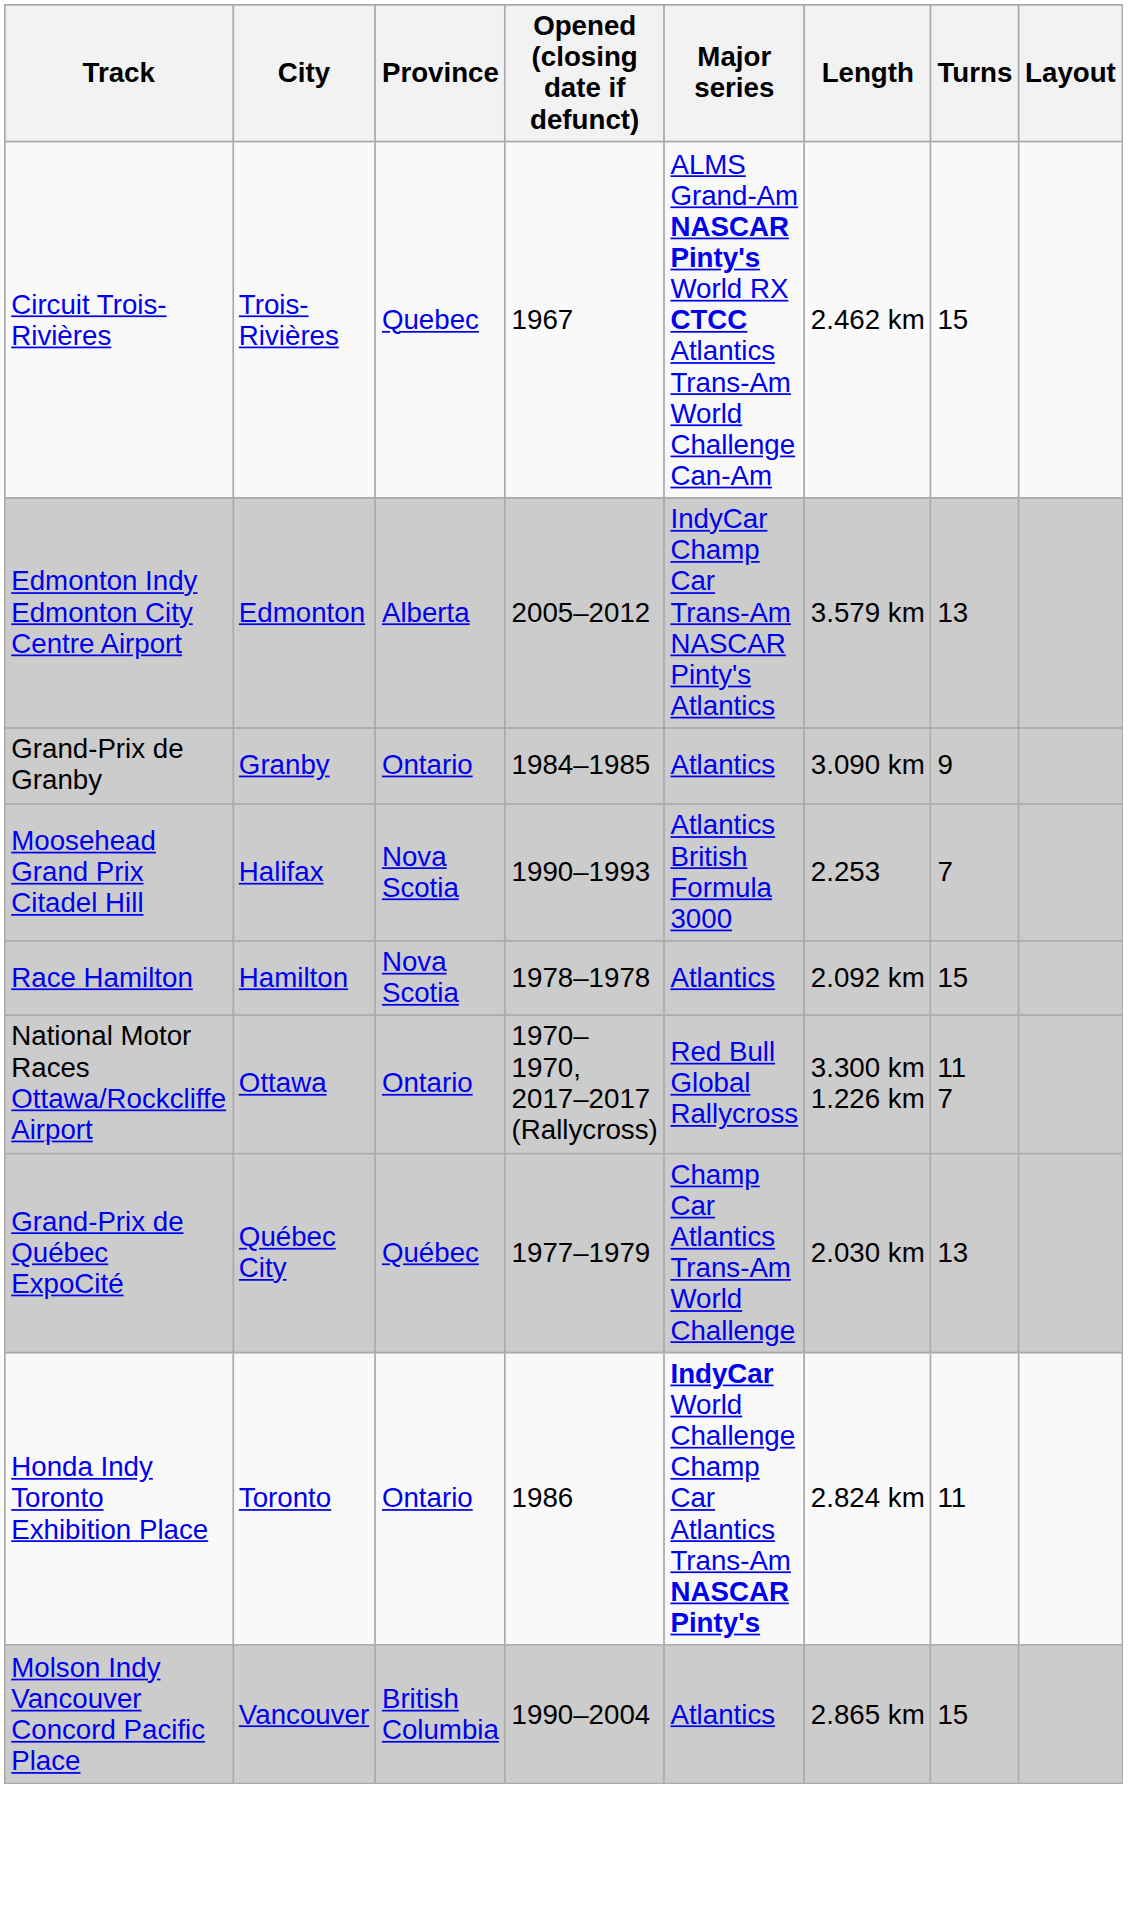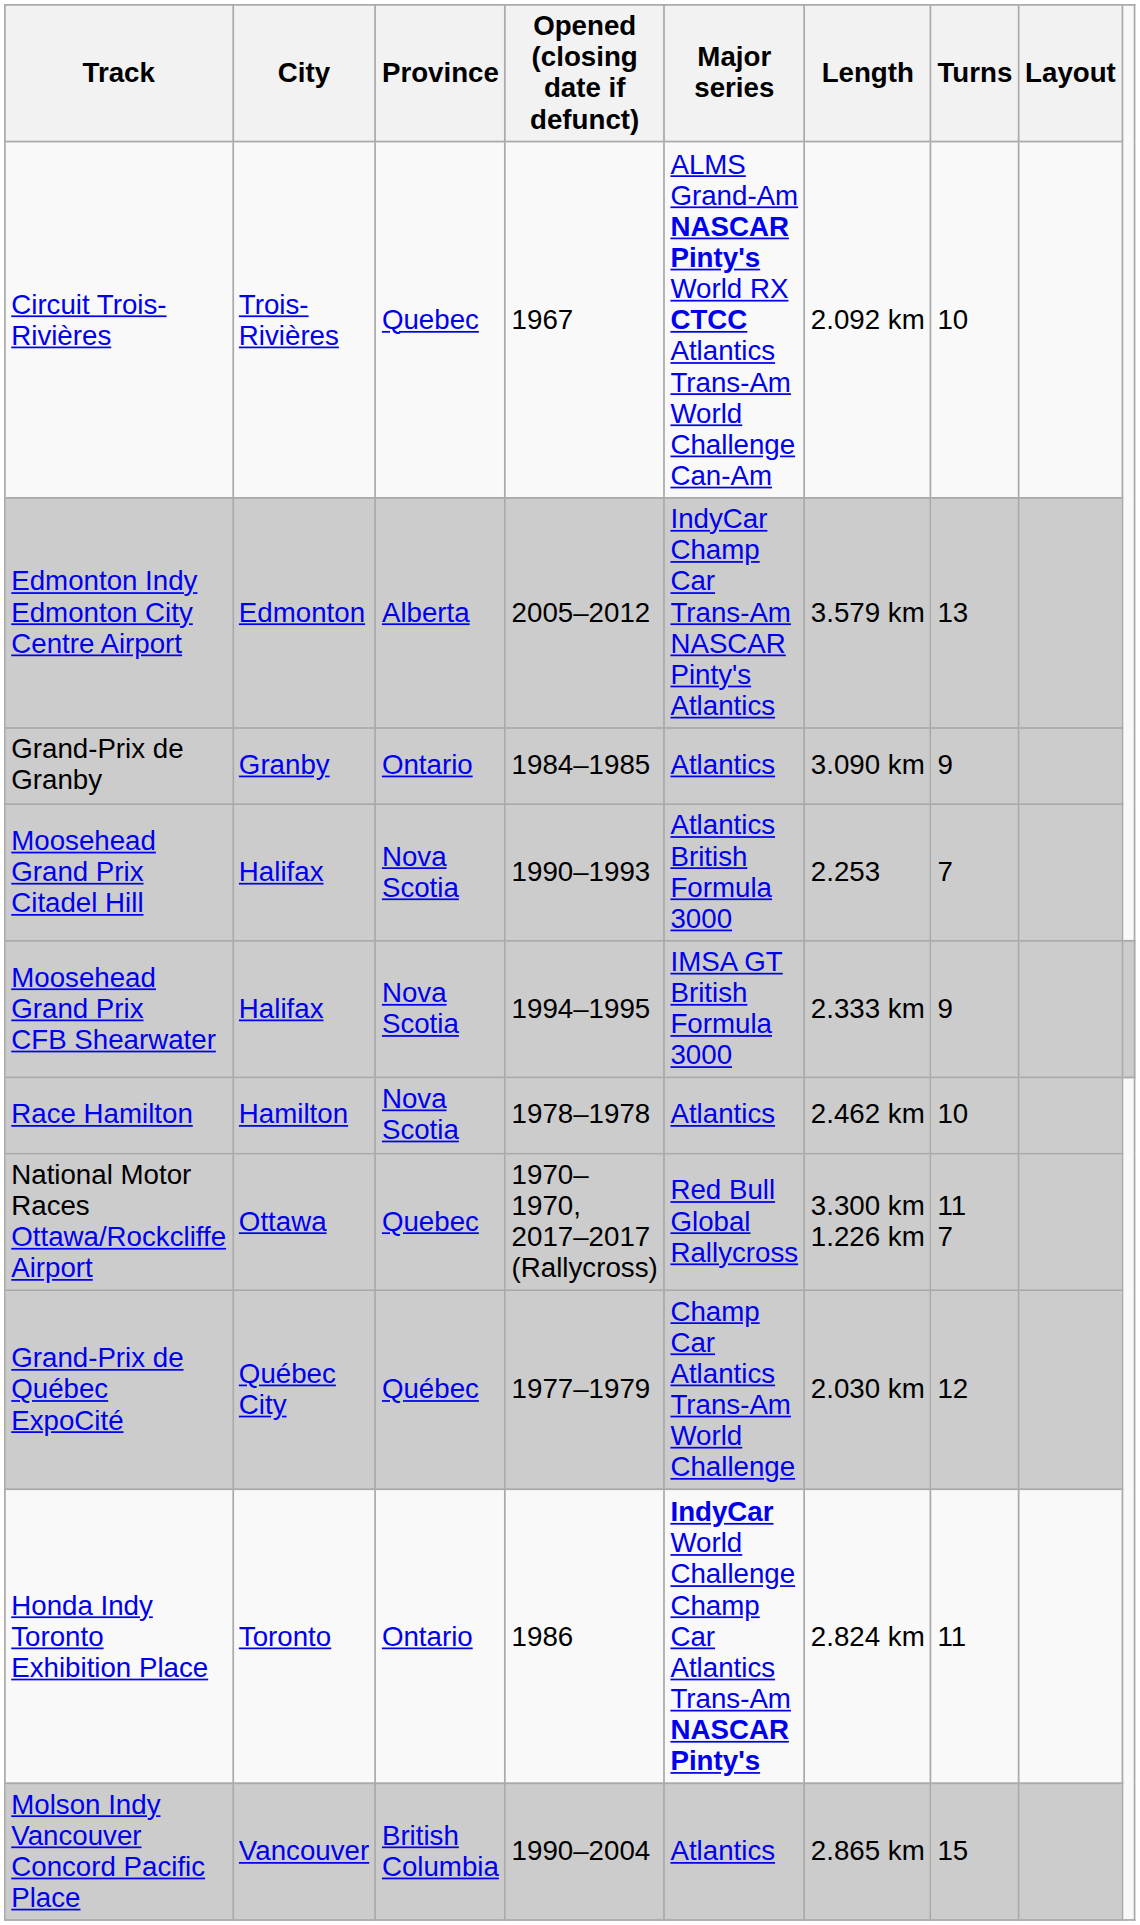Circuit Trois-Rivières | Length: 2.462 km -> 2.092 km
Circuit Trois-Rivières | Turns: 15 -> 10
+ row: Moosehead Grand Prix CFB Shearwater | Halifax | Nova Scotia | 1994–1995 | IMSA GT British Formula 3000 | 2.333 km | 9
Race Hamilton | Length: 2.092 km -> 2.462 km
Race Hamilton | Turns: 15 -> 10
National Motor Races Ottawa/Rockcliffe Airport | Province: Ontario -> Quebec
Grand-Prix de Québec ExpoCité | Turns: 13 -> 12
